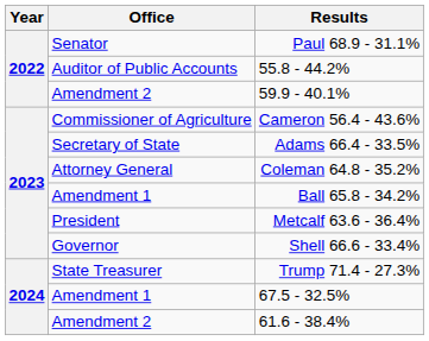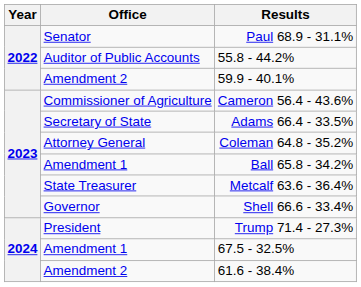Metcalf 63.6 - 36.4% | Office: President -> State Treasurer
Trump 71.4 - 27.3% | Office: State Treasurer -> President
